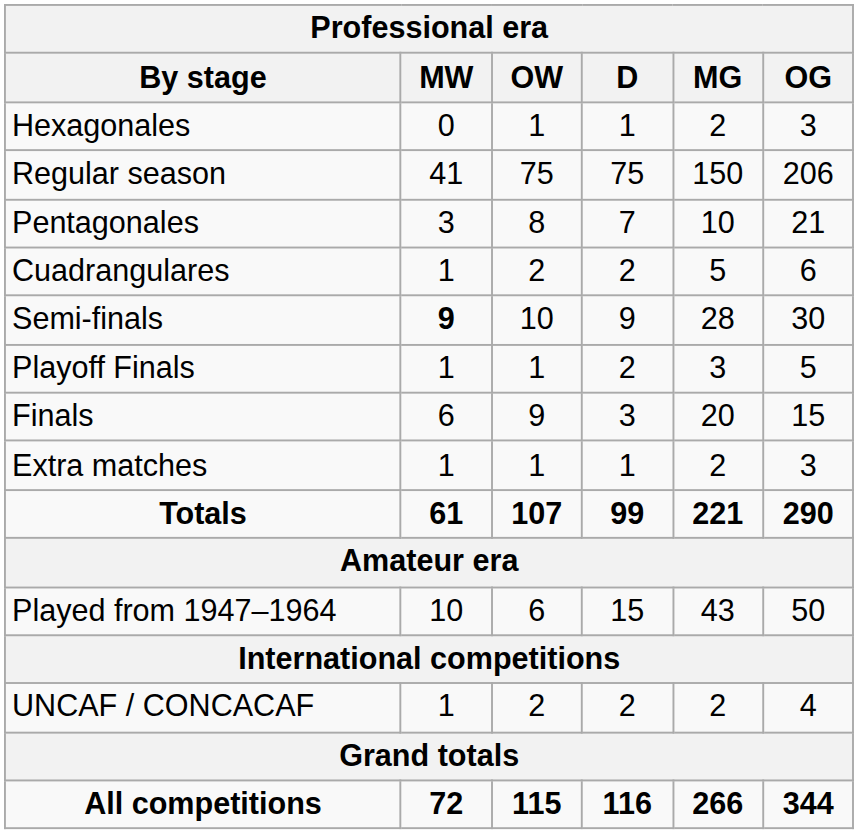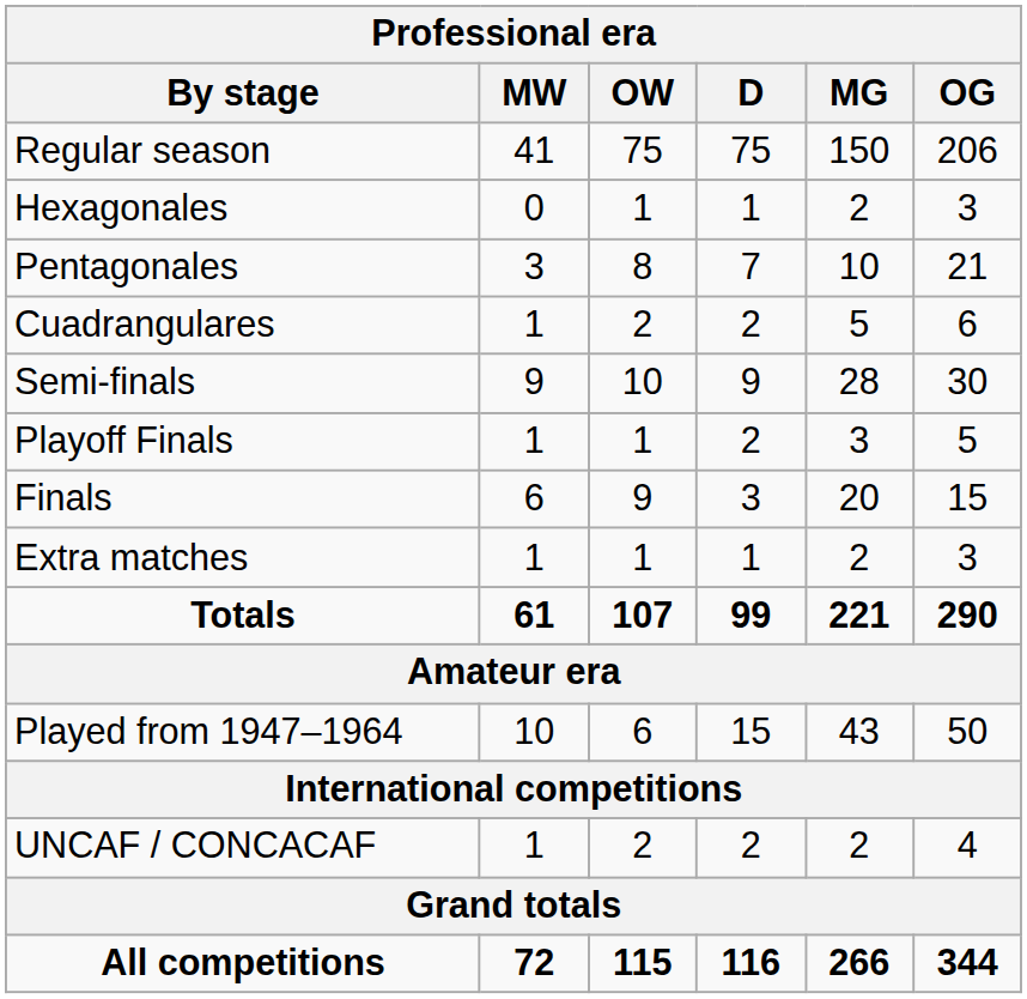rows swapped: Regular season <-> Hexagonales
Semi-finals | MW: bold -> normal
